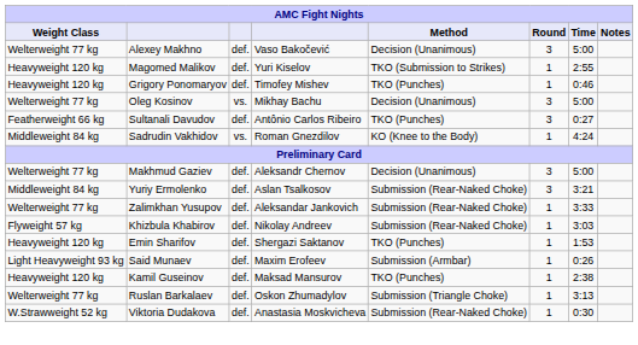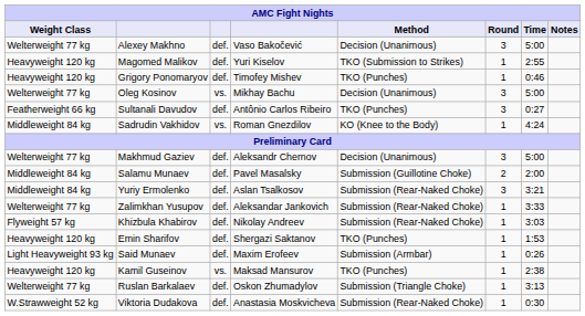+ row: Middleweight 84 kg | Salamu Munaev | def. | Pavel Masalsky | Submission (Guillotine Choke) | 2 | 2:00
Kamil Guseinov | column 3: def. -> vs.
